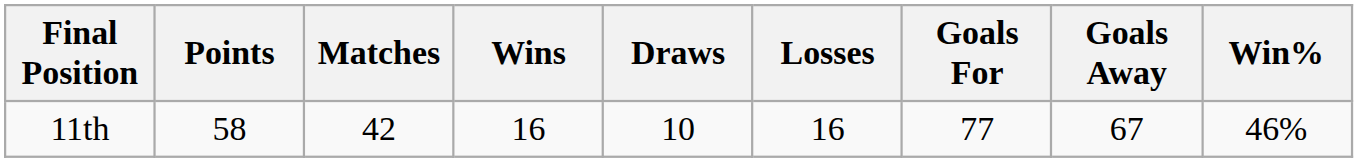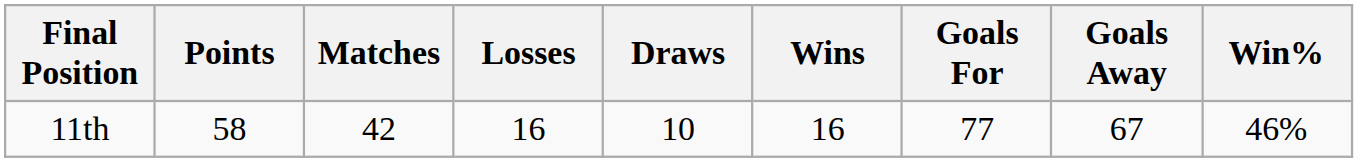columns swapped: Wins <-> Losses
